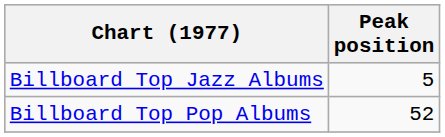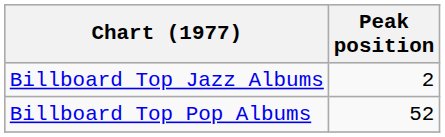Billboard Top Jazz Albums | Peak position: 5 -> 2
